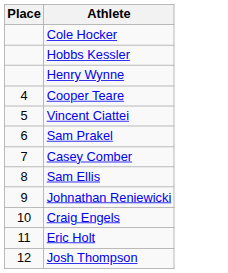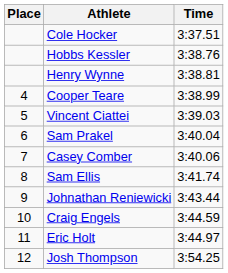+ column: Time | 3:37.51 | 3:38.76 | 3:38.81 | 3:38.99 | 3:39.03 | 3:40.04 | 3:40.06 | 3:41.74 | 3:43.44 | 3:44.59 | 3:44.97 | 3:54.25
